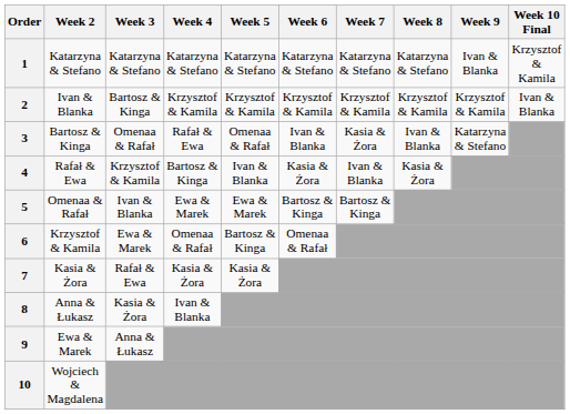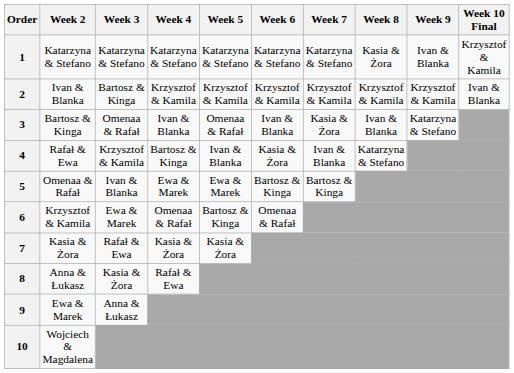1 | Week 8: Katarzyna & Stefano -> Kasia & Żora
3 | Week 4: Rafał & Ewa -> Ivan & Blanka
4 | Week 8: Kasia & Żora -> Katarzyna & Stefano
8 | Week 4: Ivan & Blanka -> Rafał & Ewa
